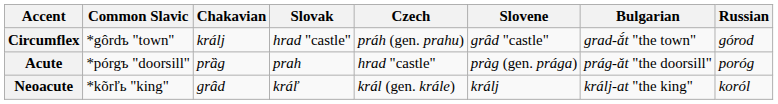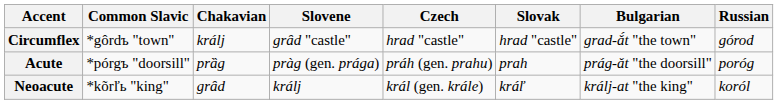columns swapped: Slovene <-> Slovak
Circumflex | Czech: práh (gen. prahu) -> hrad "castle"
Acute | Czech: hrad "castle" -> práh (gen. prahu)
